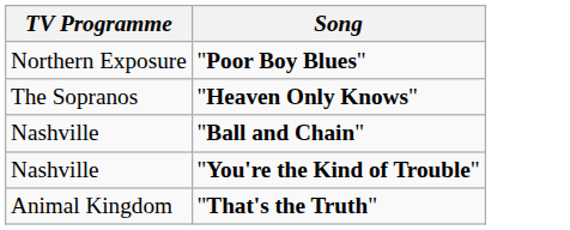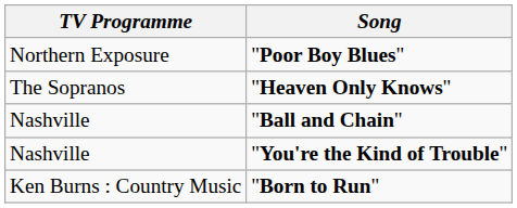- row: Animal Kingdom | "That's the Truth"
+ row: Ken Burns : Country Music | "Born to Run"
